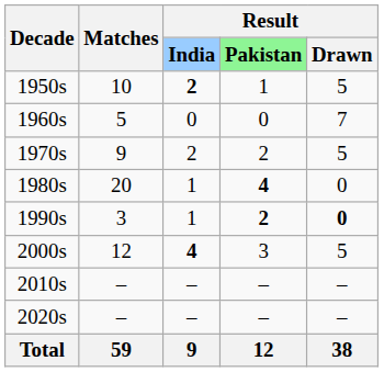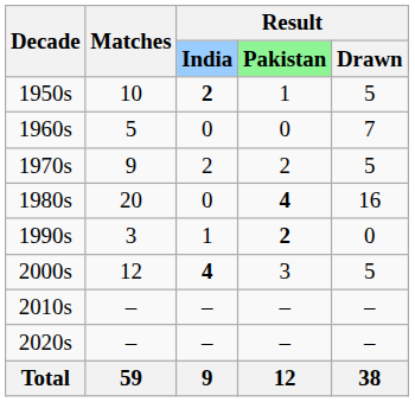1980s | Result / India: 1 -> 0
1980s | Result / Drawn: 0 -> 16
1990s | Result / Drawn: bold -> normal
